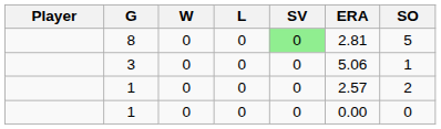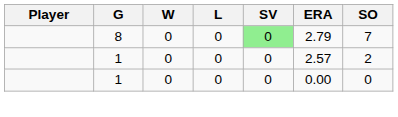8 | ERA: 2.81 -> 2.79
8 | SO: 5 -> 7
- row: 3 | 0 | 0 | 0 | 5.06 | 1
